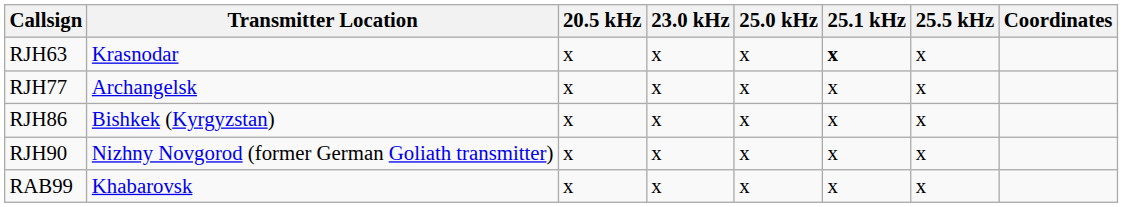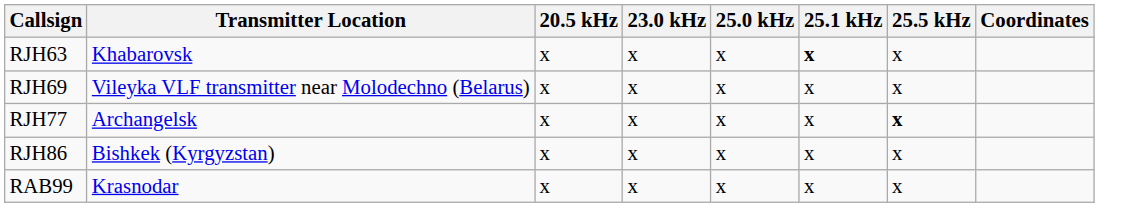RJH63 | Transmitter Location: Krasnodar -> Khabarovsk
+ row: RJH69 | Vileyka VLF transmitter near Molodechno (Belarus) | x | x | x | x | x
RJH77 | 25.5 kHz: normal -> bold
- row: RJH90 | Nizhny Novgorod (former German Goliath transmitter) | x | x | x | x | x
RAB99 | Transmitter Location: Khabarovsk -> Krasnodar
